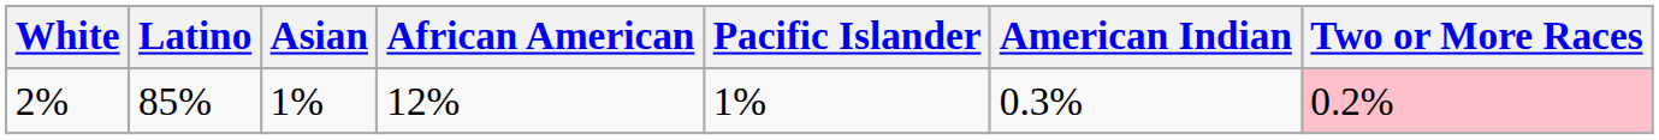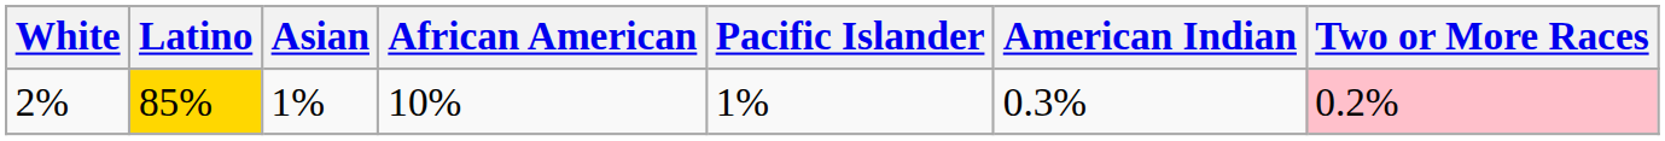2% | Latino: no background -> gold background
2% | African American: 12% -> 10%
